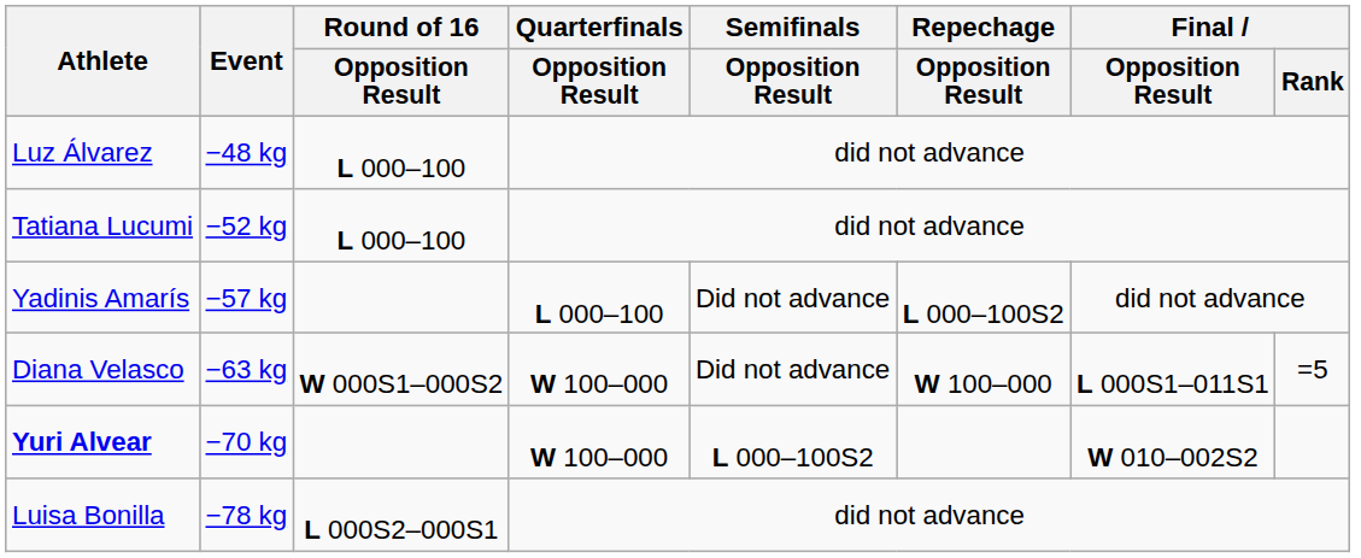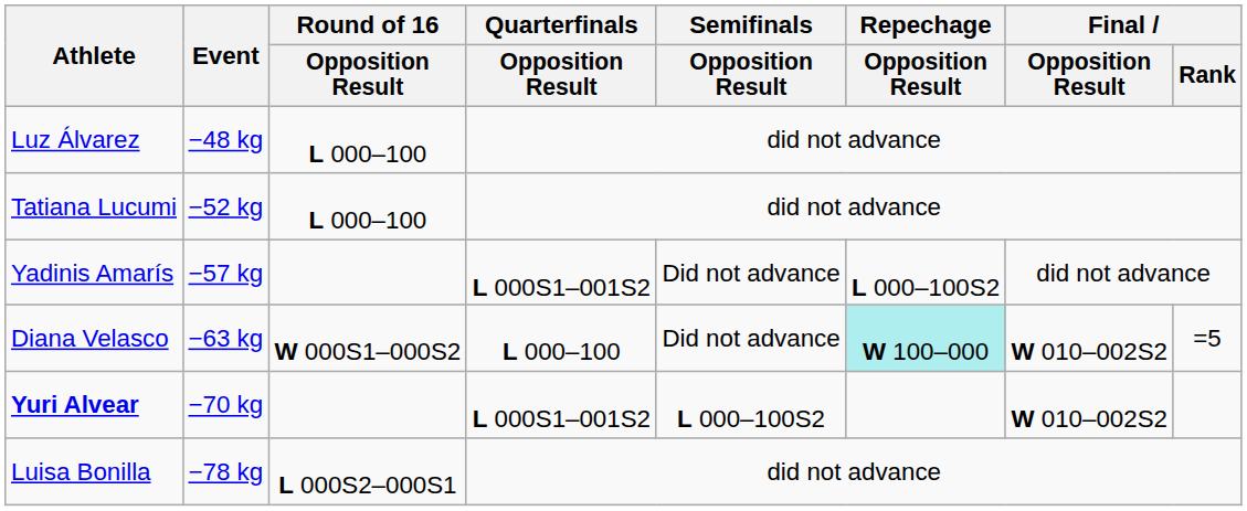Yadinis Amarís | Quarterfinals / Opposition Result: L 000–100 -> L 000S1–001S2
Diana Velasco | Quarterfinals / Opposition Result: W 100–000 -> L 000–100
Diana Velasco | Repechage / Opposition Result: no background -> paleturquoise background
Diana Velasco | Final / Opposition Result: L 000S1–011S1 -> W 010–002S2
Yuri Alvear | Quarterfinals / Opposition Result: W 100–000 -> L 000S1–001S2
